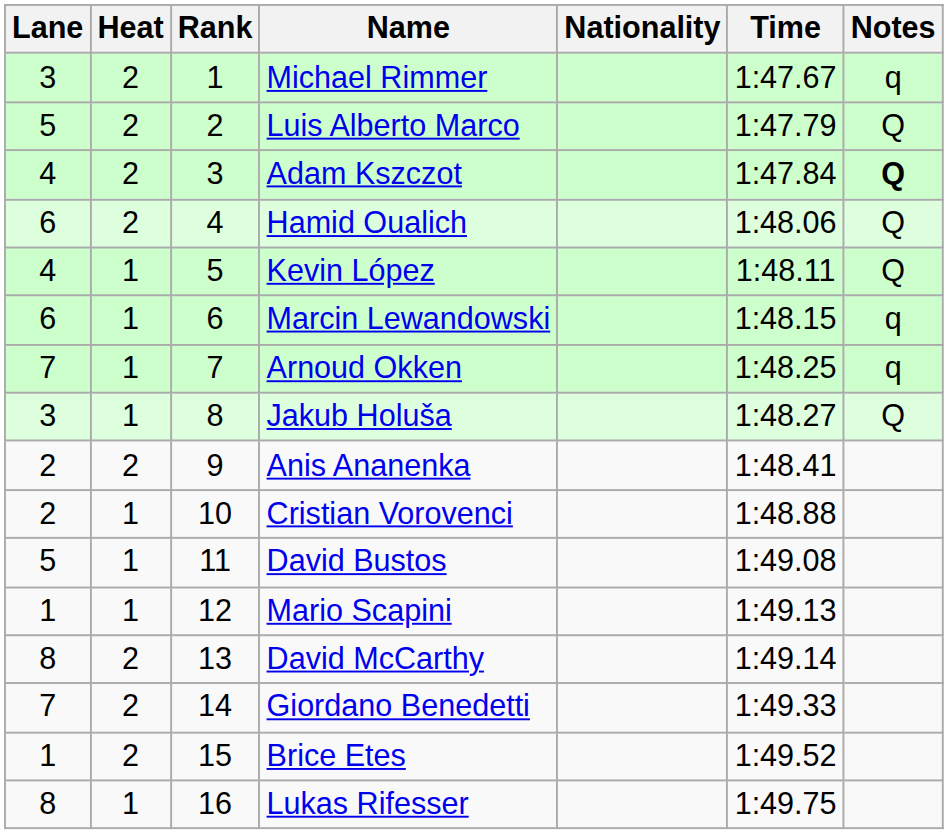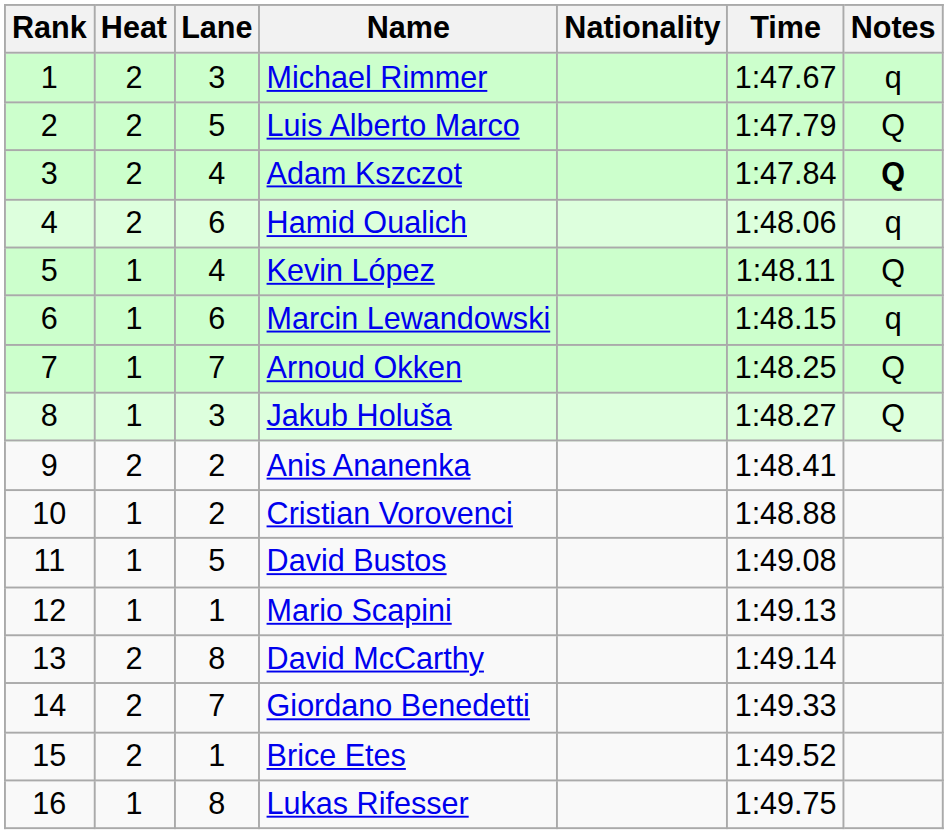columns swapped: Rank <-> Lane
Hamid Oualich | Notes: Q -> q
Arnoud Okken | Notes: q -> Q
